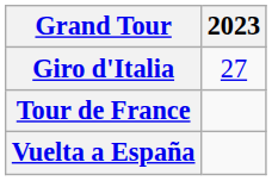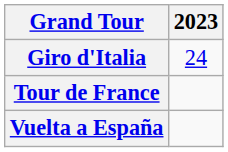Giro d'Italia | 2023: 27 -> 24
